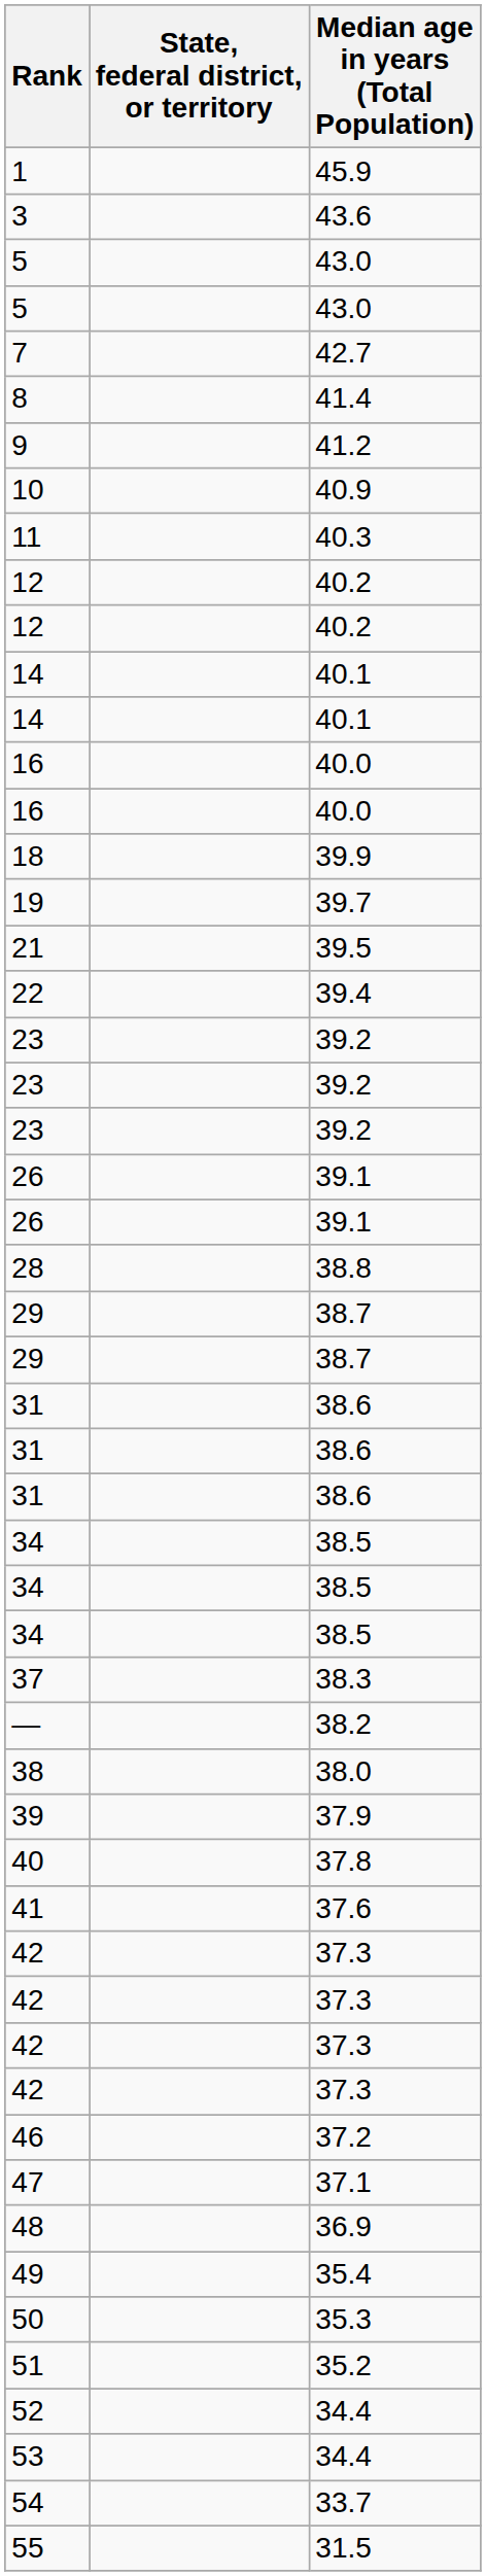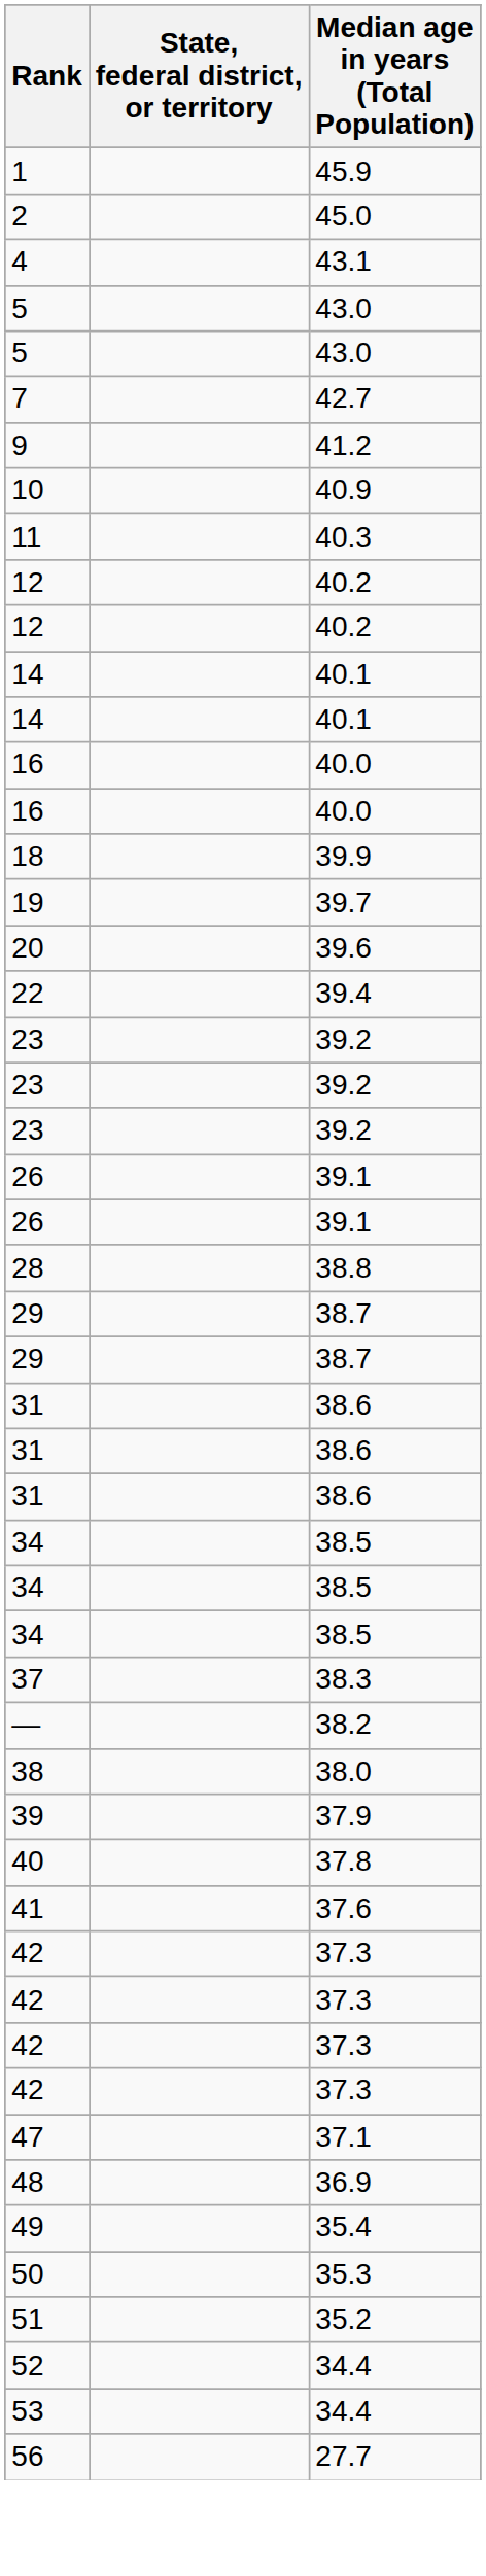+ row: 2 | 45.0
- row: 3 | 43.6
+ row: 4 | 43.1
- row: 8 | 41.4
+ row: 20 | 39.6
- row: 21 | 39.5
- row: 46 | 37.2
- row: 54 | 33.7
- row: 55 | 31.5
+ row: 56 | 27.7
